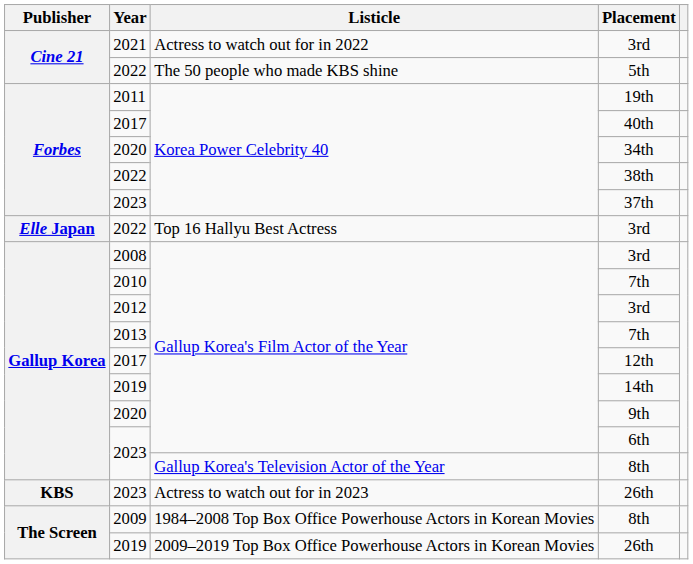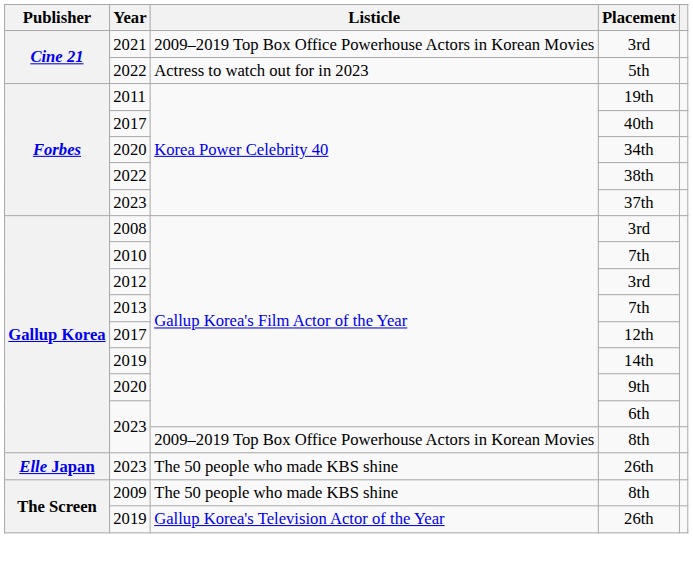2021 / 3rd | Listicle: Actress to watch out for in 2022 -> 2009–2019 Top Box Office Powerhouse Actors in Korean Movies
5th | Listicle: The 50 people who made KBS shine -> Actress to watch out for in 2023
- row: Elle Japan | 2022 | Top 16 Hallyu Best Actress | 3rd
2023 / 8th | Listicle: Gallup Korea's Television Actor of the Year -> 2009–2019 Top Box Office Powerhouse Actors in Korean Movies
2023 / 26th | Publisher: KBS -> Elle Japan
2023 / 26th | Listicle: Actress to watch out for in 2023 -> The 50 people who made KBS shine
2009 / 8th | Listicle: 1984–2008 Top Box Office Powerhouse Actors in Korean Movies -> The 50 people who made KBS shine
2019 / 26th | Listicle: 2009–2019 Top Box Office Powerhouse Actors in Korean Movies -> Gallup Korea's Television Actor of the Year
